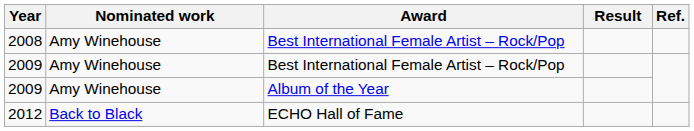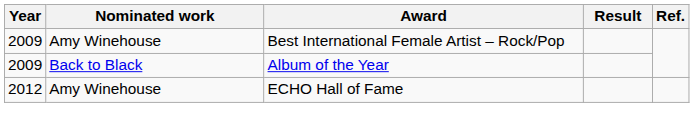- row: 2008 | Amy Winehouse | Best International Female Artist – Rock/Pop
2009 / Album of the Year | Nominated work: Amy Winehouse -> Back to Black
2012 | Nominated work: Back to Black -> Amy Winehouse
